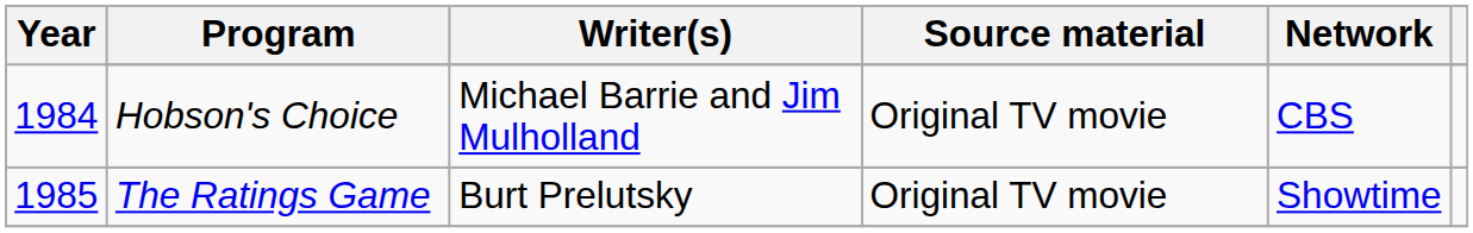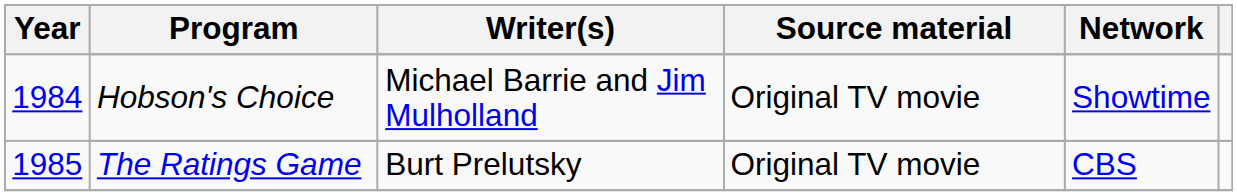Hobson's Choice | Network: CBS -> Showtime
The Ratings Game | Network: Showtime -> CBS
